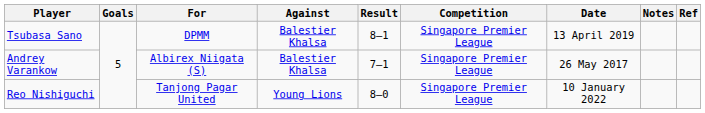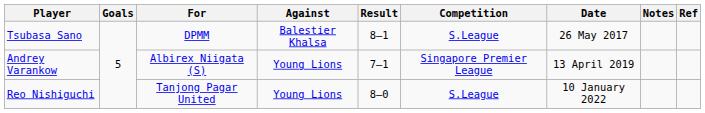Tsubasa Sano | Competition: Singapore Premier League -> S.League
Tsubasa Sano | Date: 13 April 2019 -> 26 May 2017
Andrey Varankow | Against: Balestier Khalsa -> Young Lions
Andrey Varankow | Date: 26 May 2017 -> 13 April 2019
Reo Nishiguchi | Competition: Singapore Premier League -> S.League
